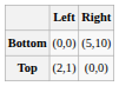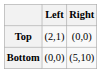rows swapped: Top <-> Bottom
